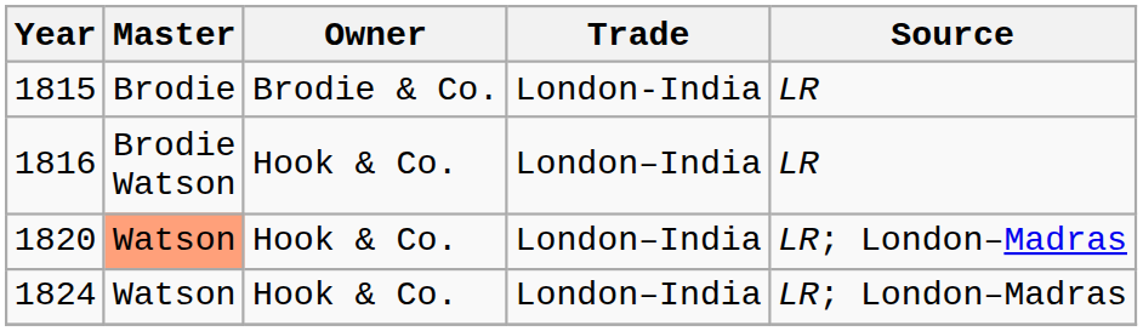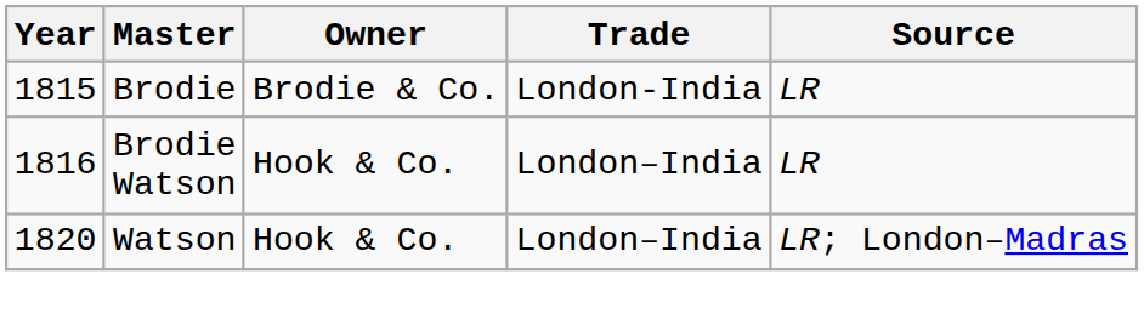1820 | Master: lightsalmon background -> no background
- row: 1824 | Watson | Hook & Co. | London–India | LR; London–Madras
